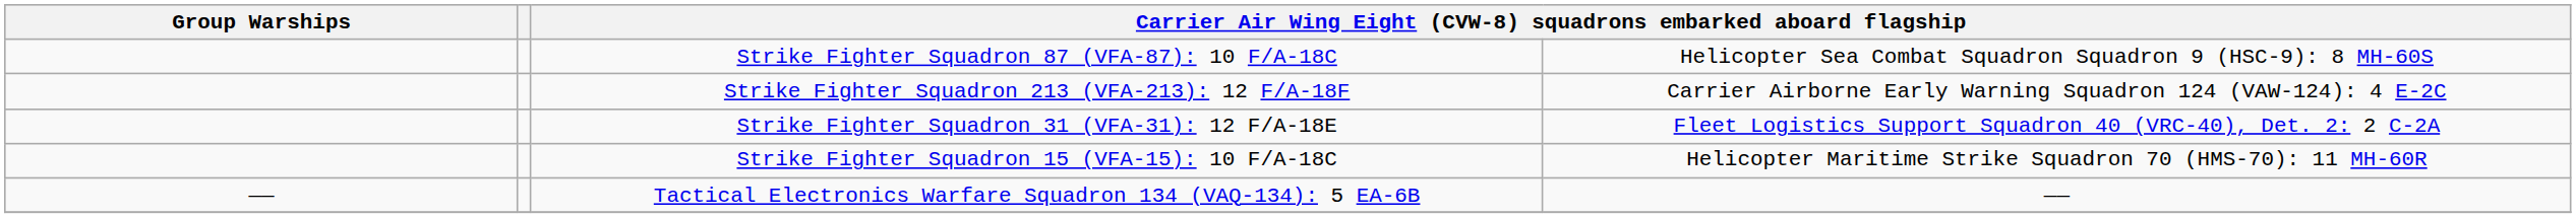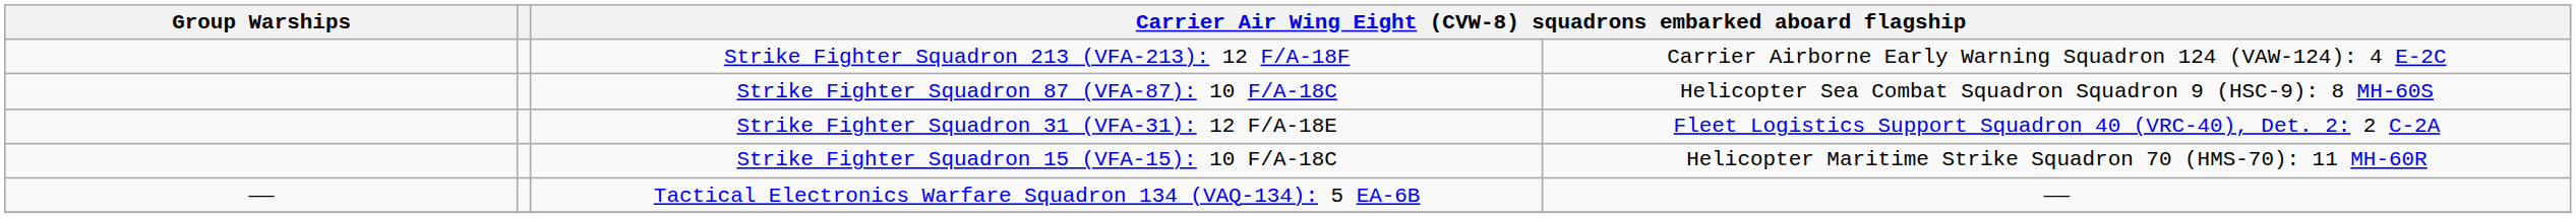rows swapped: Strike Fighter Squadron 213 (VFA-213): 12 F/A-18F <-> Strike Fighter Squadron 87 (VFA-87): 10 F/A-18C
